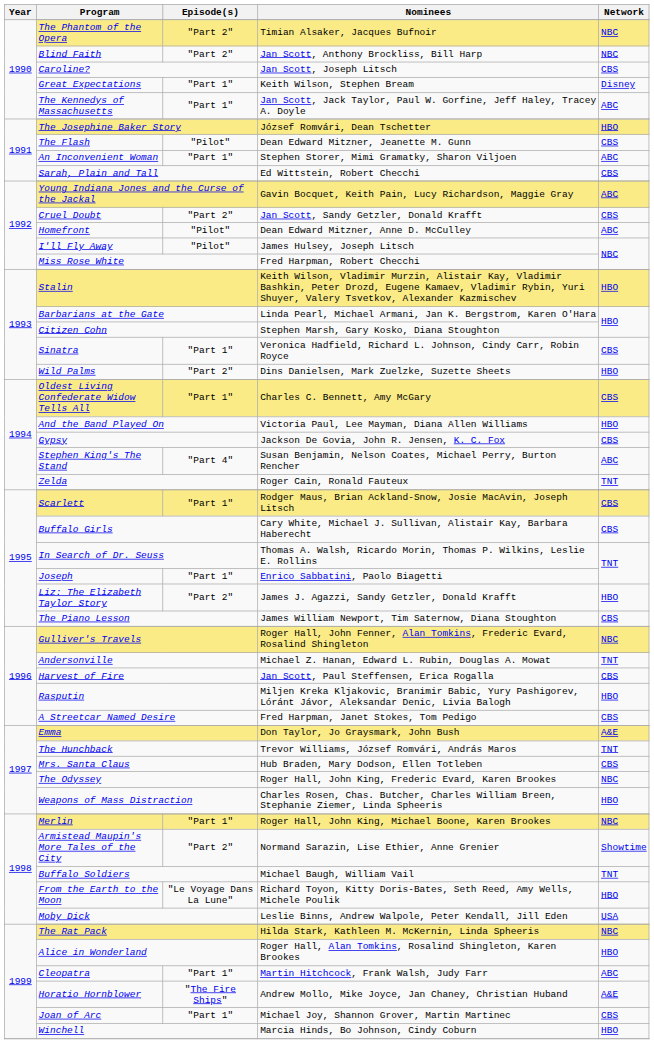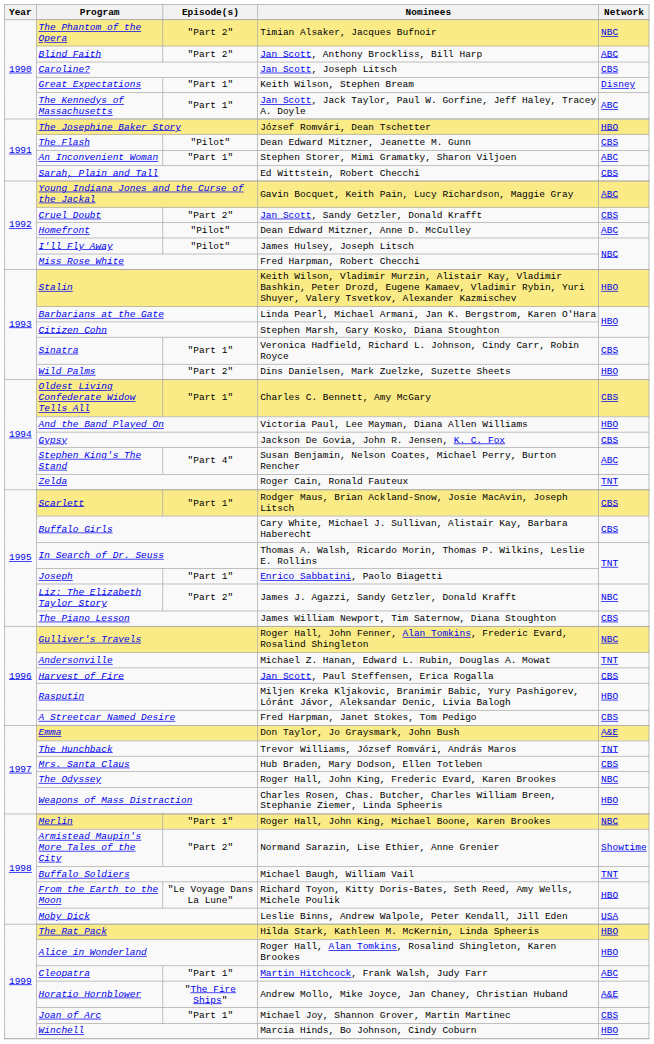Blind Faith | Network: NBC -> ABC
Liz: The Elizabeth Taylor Story | Network: HBO -> NBC
The Rat Pack | Network: NBC -> HBO
